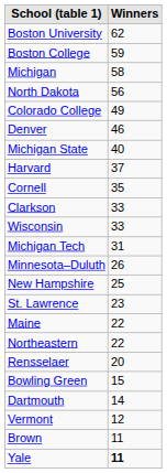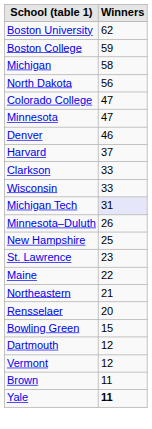Colorado College | Winners: 49 -> 47
+ row: Minnesota | 47
- row: Michigan State | 40
- row: Cornell | 35
Michigan Tech | Winners: no background -> lavender background
Northeastern | Winners: 22 -> 21
Dartmouth | Winners: 14 -> 12
